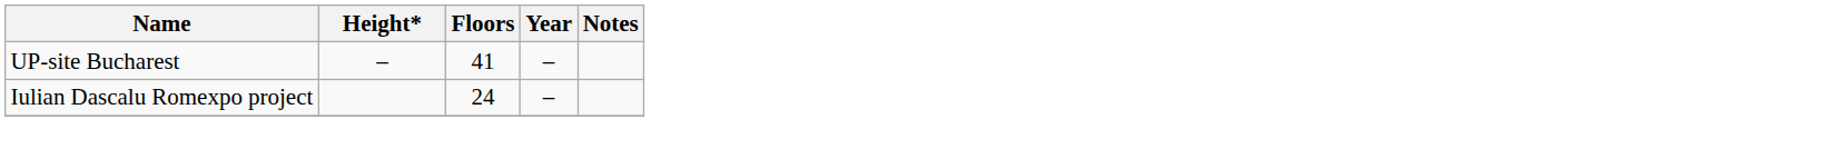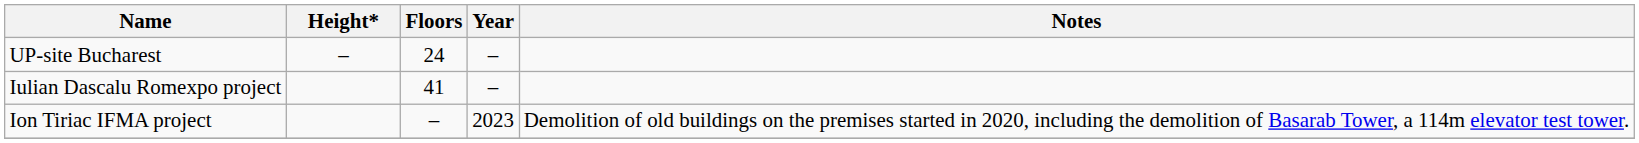UP-site Bucharest | Floors: 41 -> 24
Iulian Dascalu Romexpo project | Floors: 24 -> 41
+ row: Ion Tiriac IFMA project | – | 2023 | Demolition of old buildings on the premises started in 2020, including the demolition of Basarab Tower, a 114m elevator test tower.
